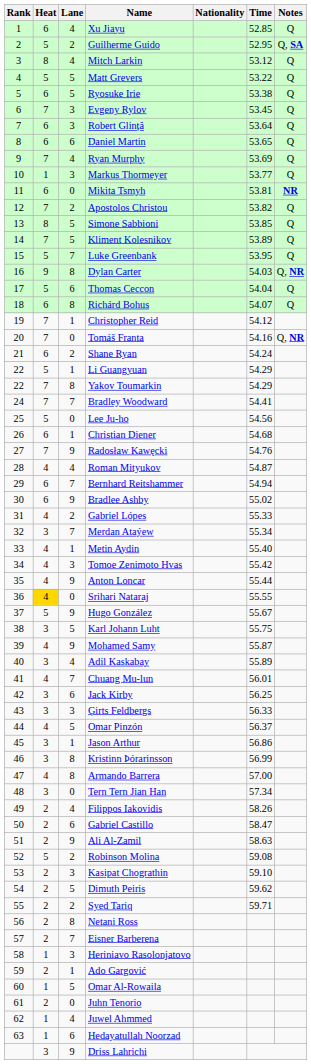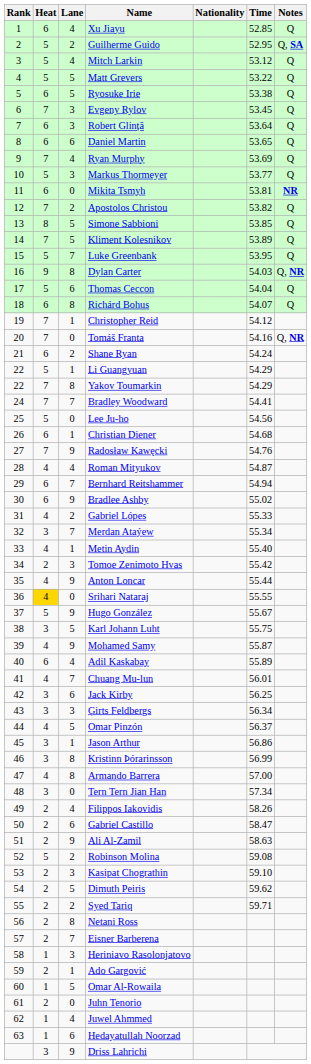Mitch Larkin | Heat: 8 -> 5
Markus Thormeyer | Heat: 1 -> 5
Tomoe Zenimoto Hvas | Heat: 4 -> 2
Adil Kaskabay | Heat: 3 -> 6
Ģirts Feldbergs | Time: 56.33 -> 56.34
